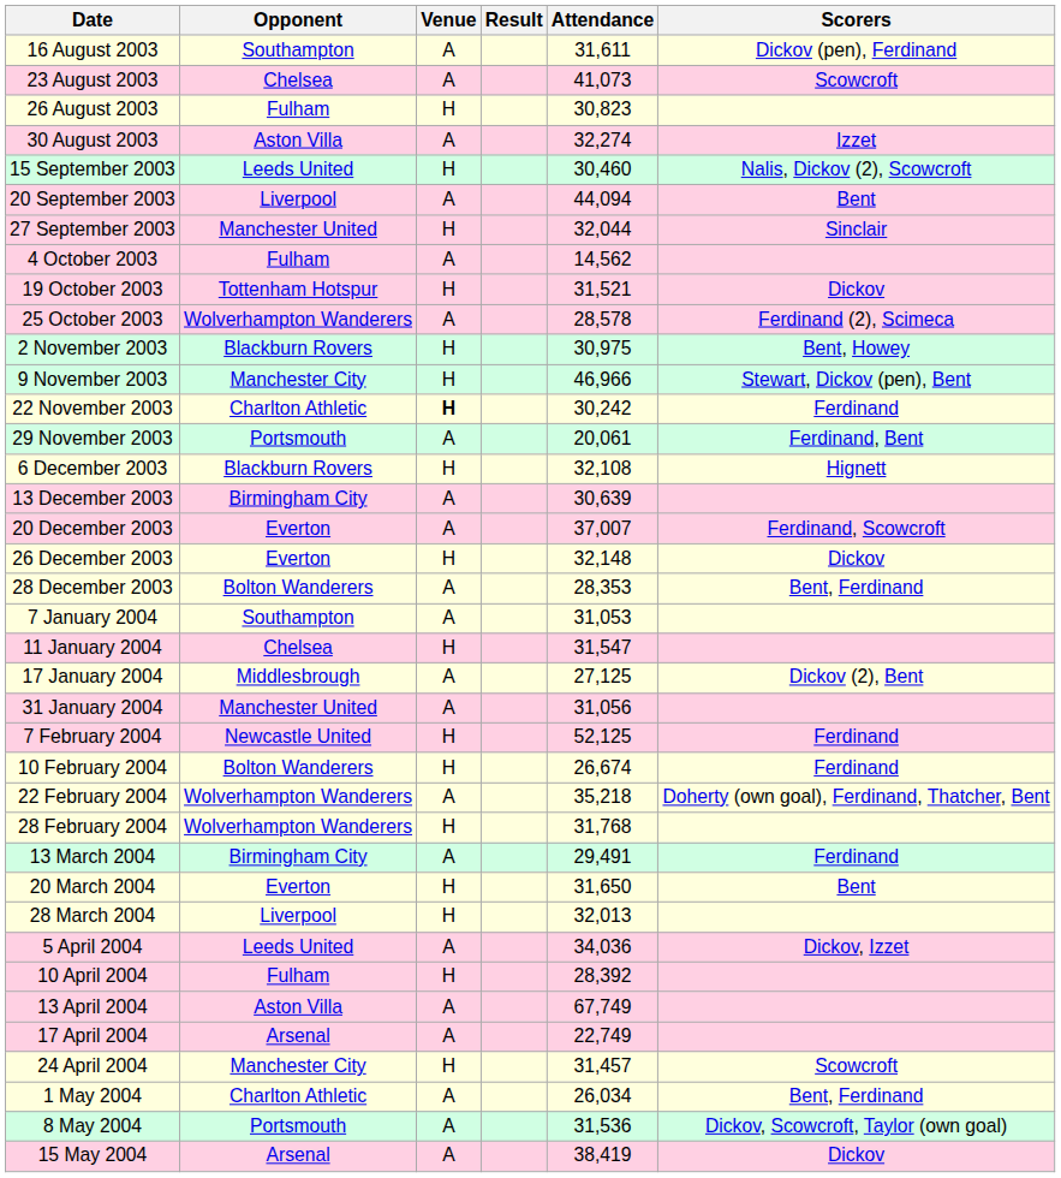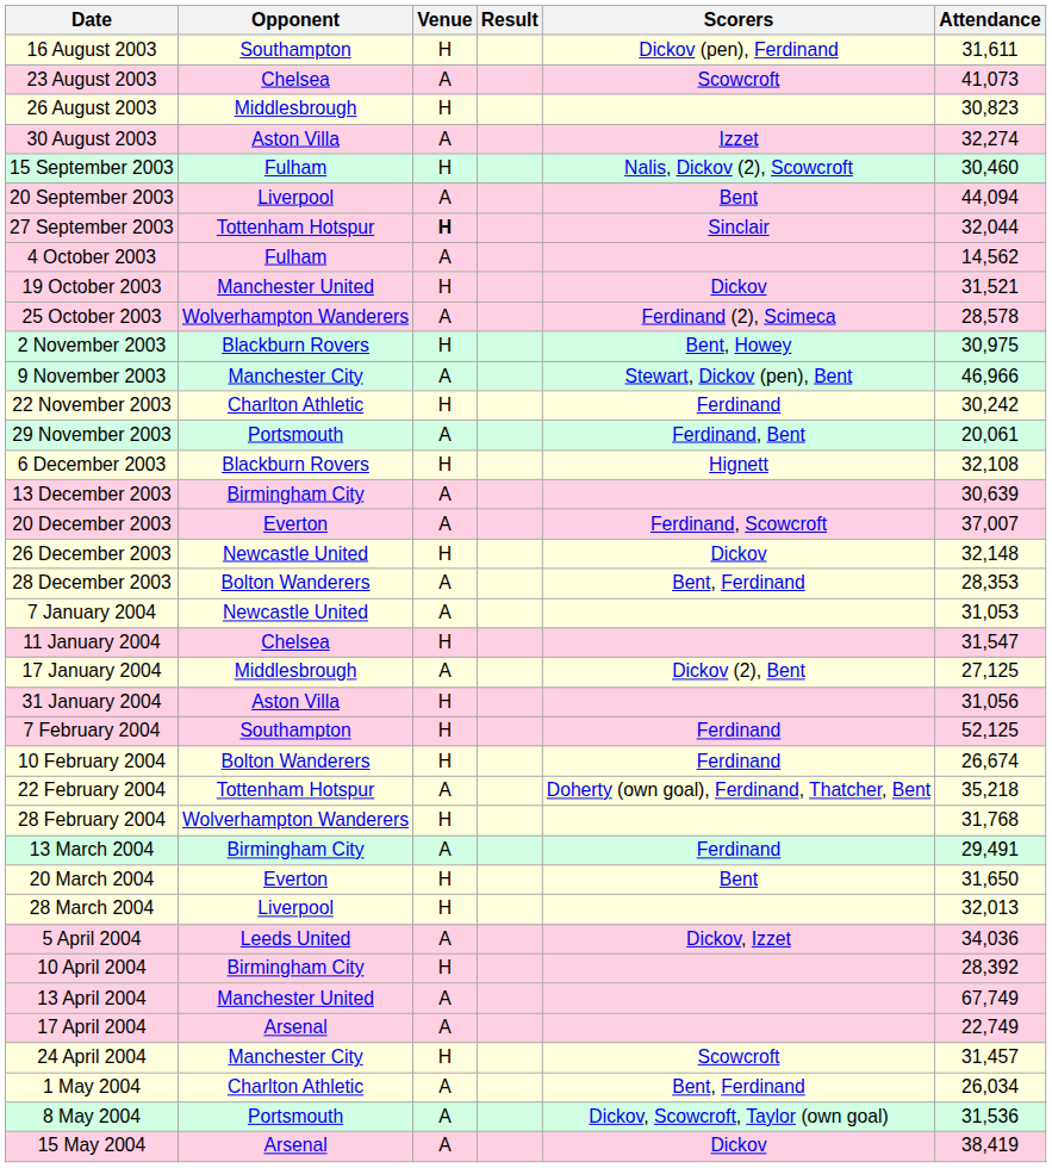columns swapped: Attendance <-> Scorers
16 August 2003 | Venue: A -> H
26 August 2003 | Opponent: Fulham -> Middlesbrough
15 September 2003 | Opponent: Leeds United -> Fulham
27 September 2003 | Opponent: Manchester United -> Tottenham Hotspur
27 September 2003 | Venue: normal -> bold
19 October 2003 | Opponent: Tottenham Hotspur -> Manchester United
9 November 2003 | Venue: H -> A
22 November 2003 | Venue: bold -> normal
26 December 2003 | Opponent: Everton -> Newcastle United
7 January 2004 | Opponent: Southampton -> Newcastle United
31 January 2004 | Opponent: Manchester United -> Aston Villa
31 January 2004 | Venue: A -> H
7 February 2004 | Opponent: Newcastle United -> Southampton
22 February 2004 | Opponent: Wolverhampton Wanderers -> Tottenham Hotspur
10 April 2004 | Opponent: Fulham -> Birmingham City
13 April 2004 | Opponent: Aston Villa -> Manchester United
